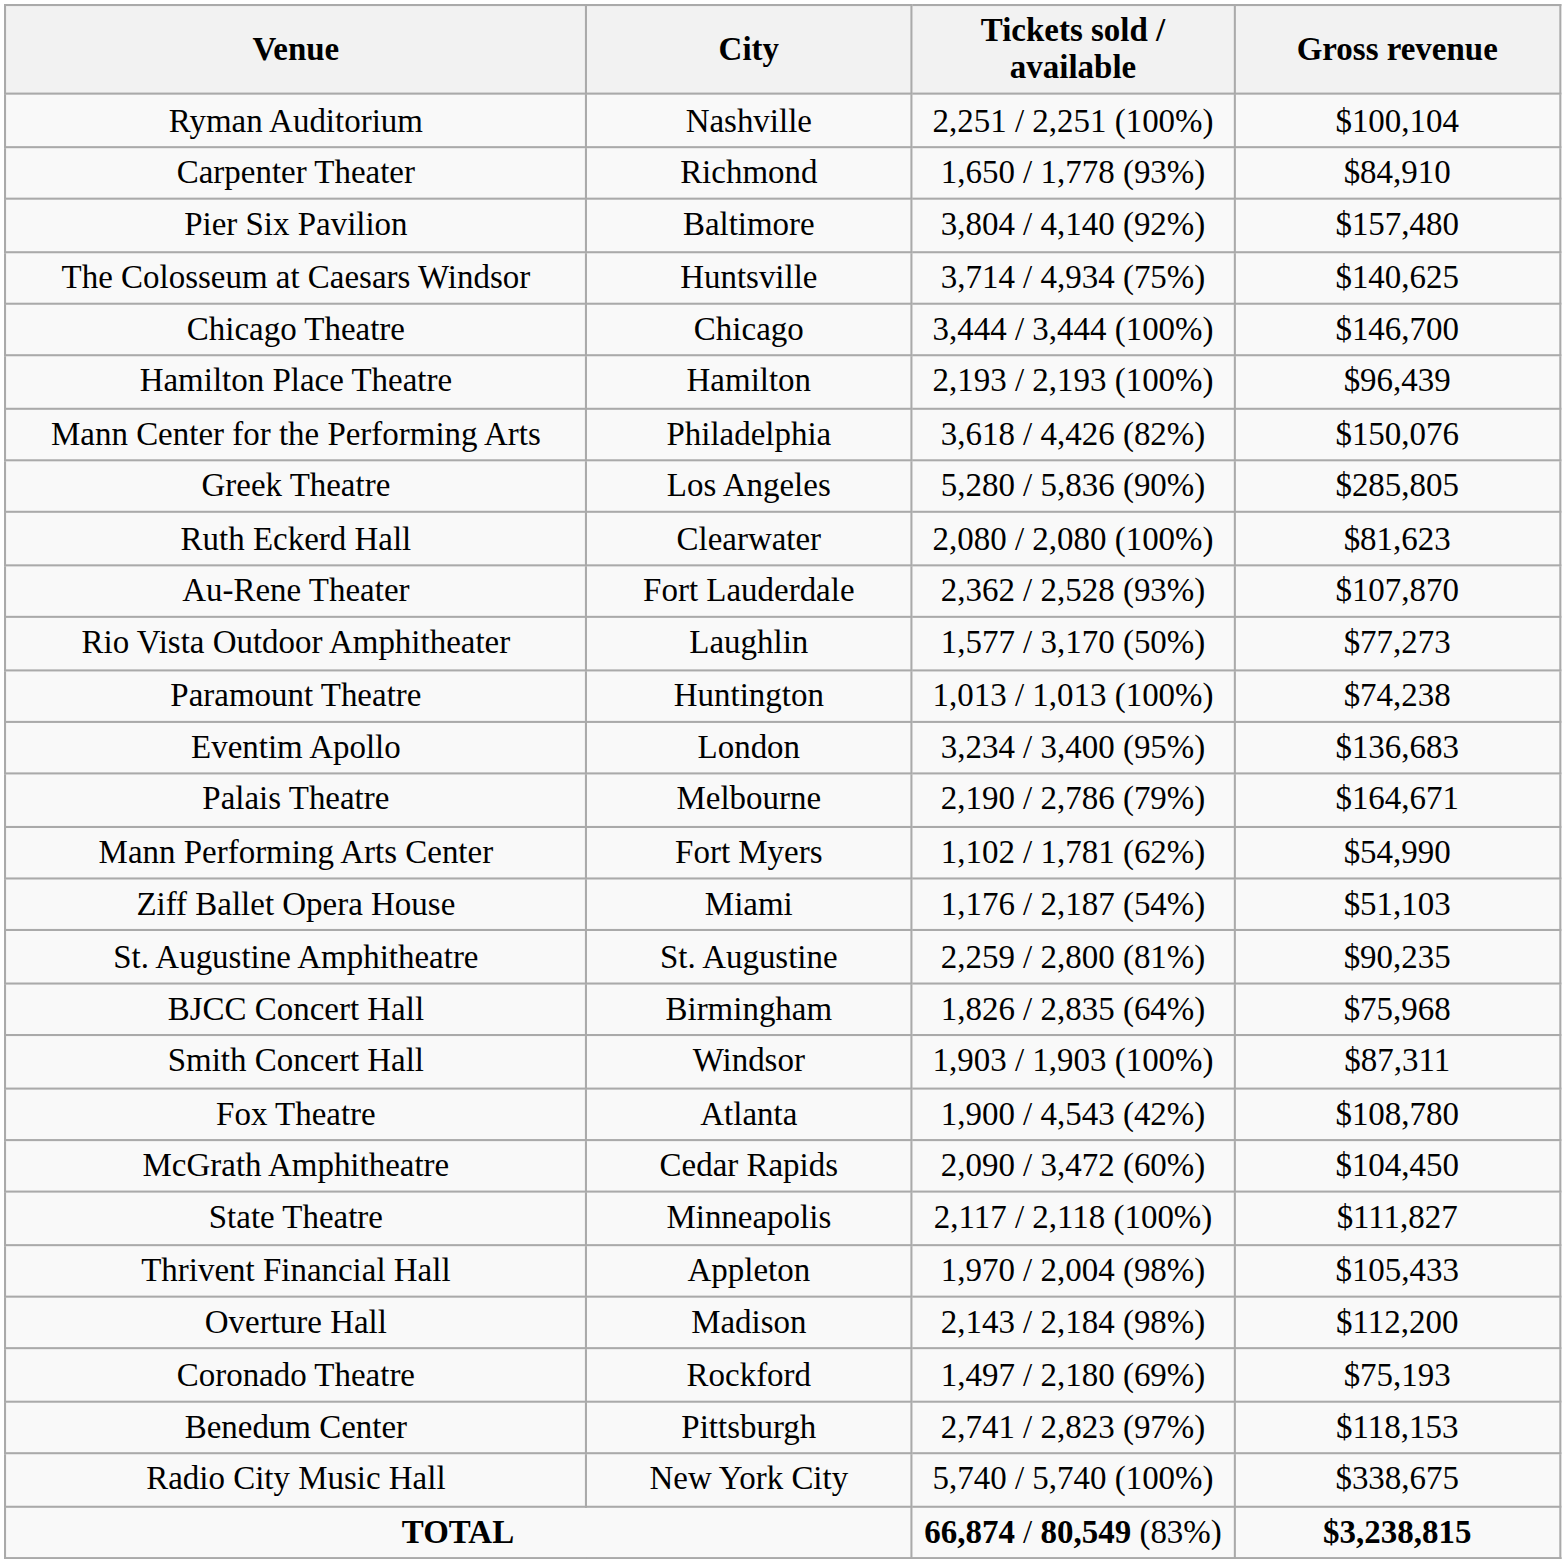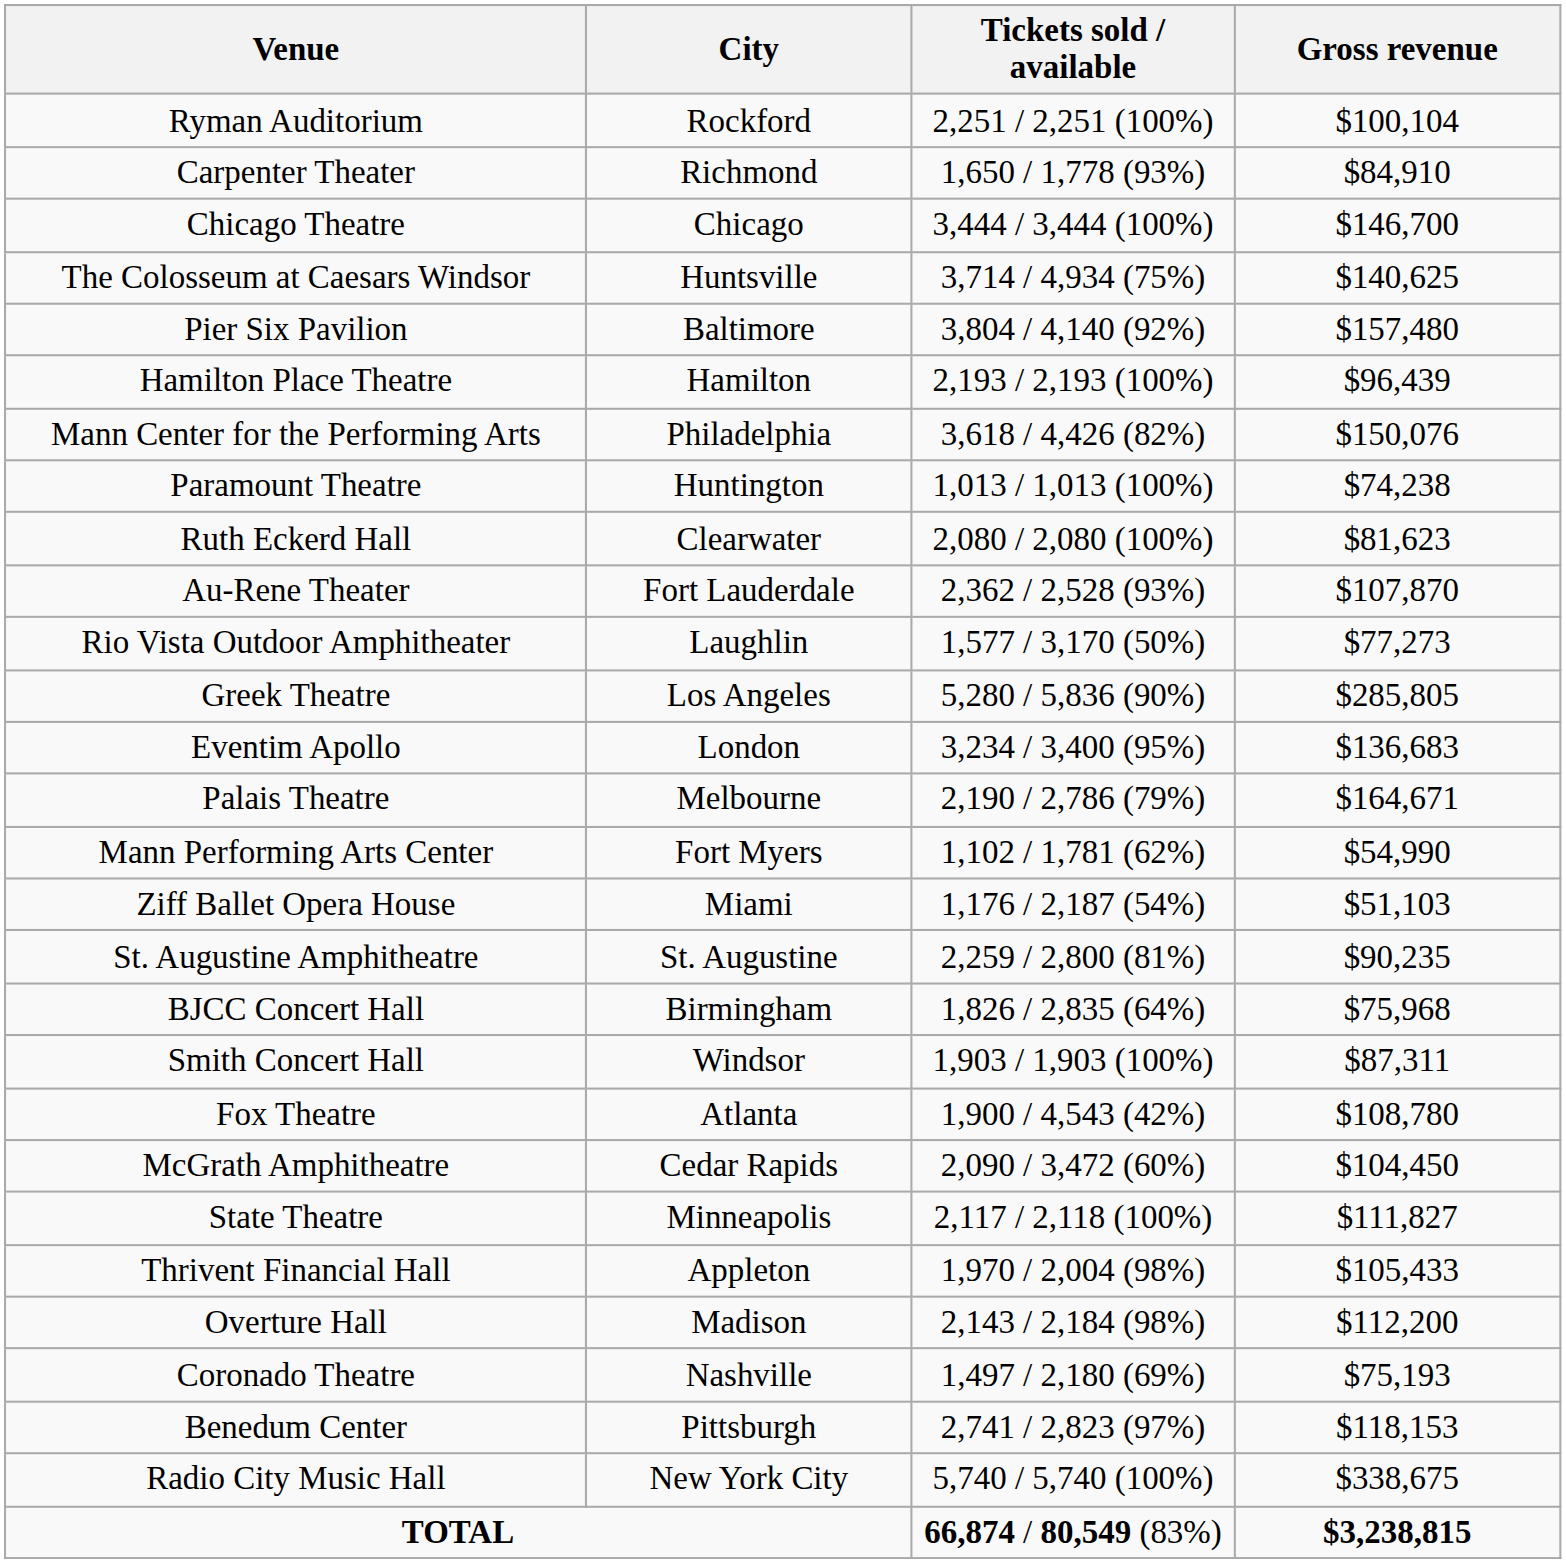Ryman Auditorium | City: Nashville -> Rockford
rows swapped: Pier Six Pavilion <-> Chicago Theatre
rows swapped: Paramount Theatre <-> Greek Theatre
Coronado Theatre | City: Rockford -> Nashville
